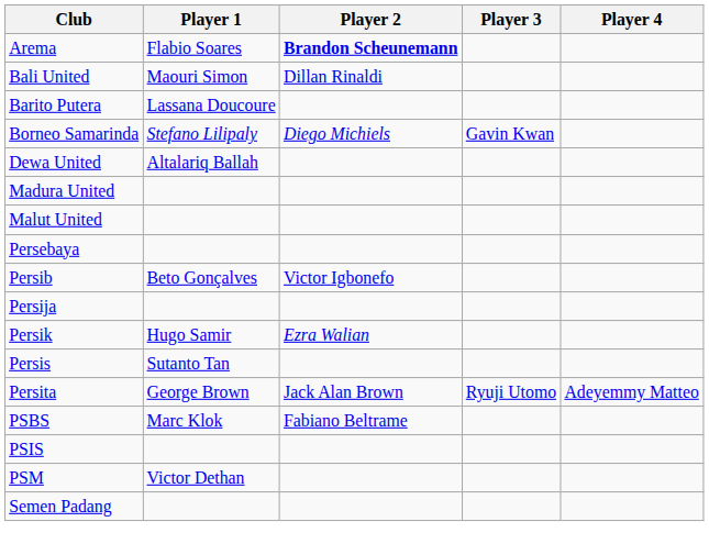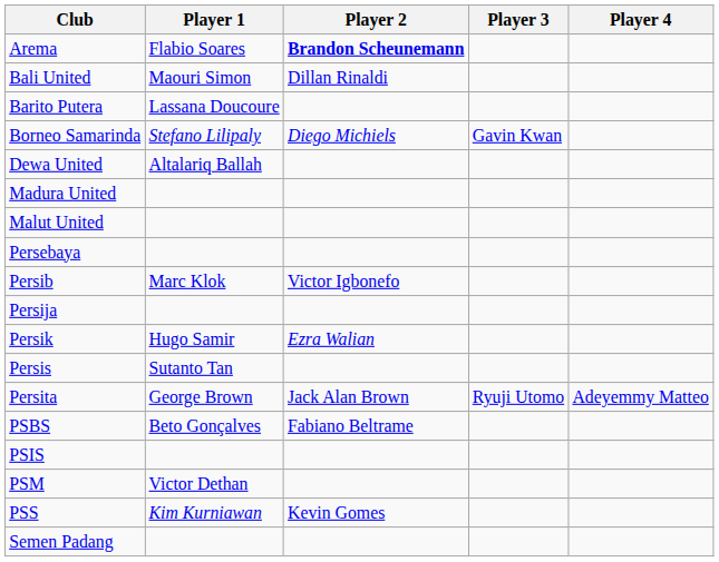Persib | Player 1: Beto Gonçalves -> Marc Klok
PSBS | Player 1: Marc Klok -> Beto Gonçalves
+ row: PSS | Kim Kurniawan | Kevin Gomes
